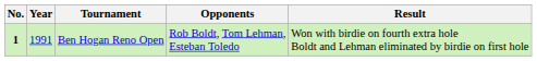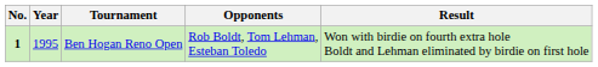Ben Hogan Reno Open | Year: 1991 -> 1995
